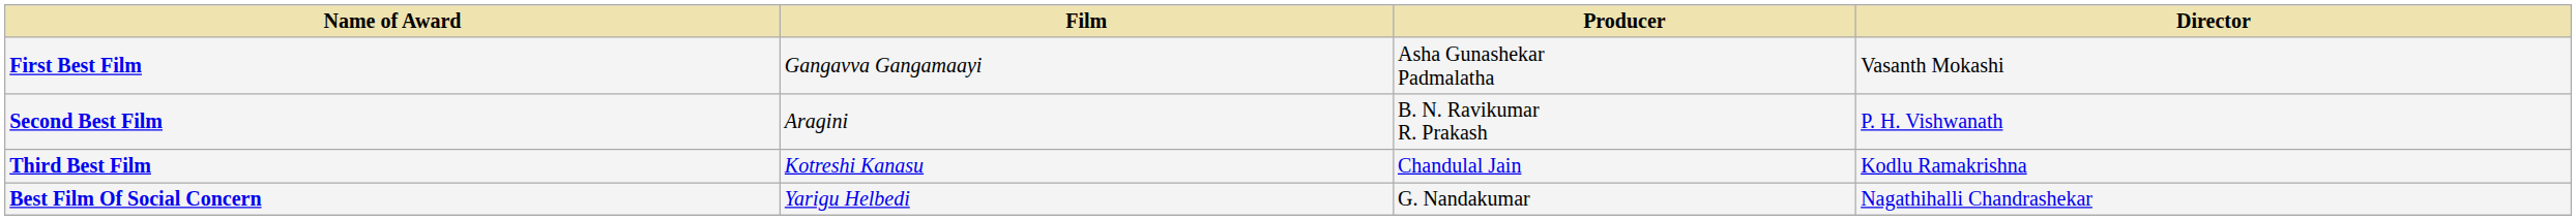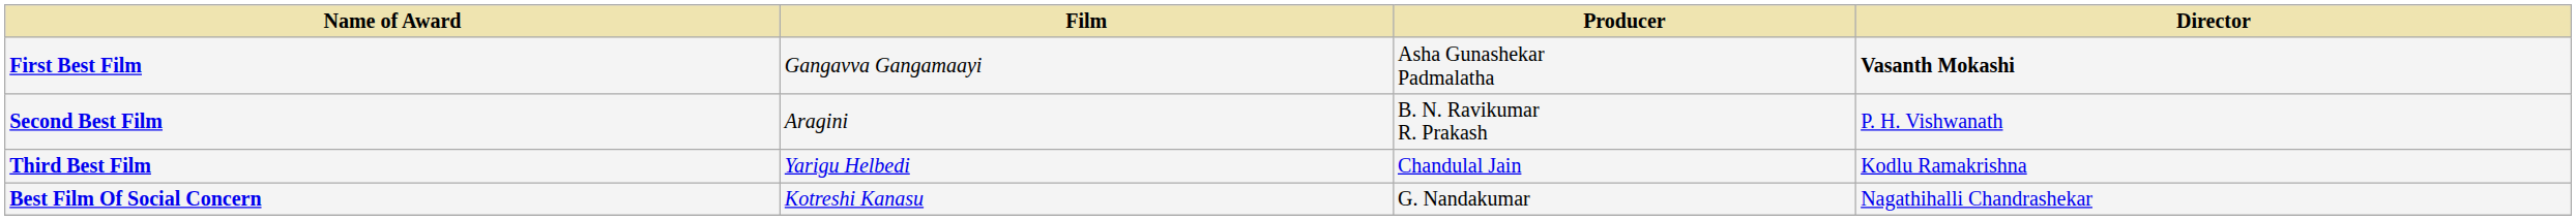First Best Film | Director: normal -> bold
Third Best Film | Film: Kotreshi Kanasu -> Yarigu Helbedi
Best Film Of Social Concern | Film: Yarigu Helbedi -> Kotreshi Kanasu
